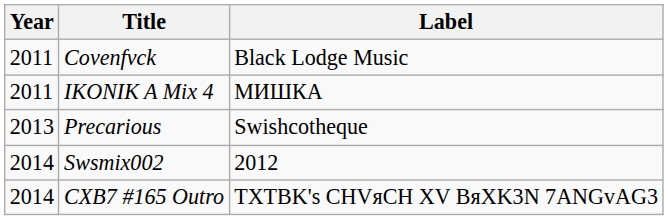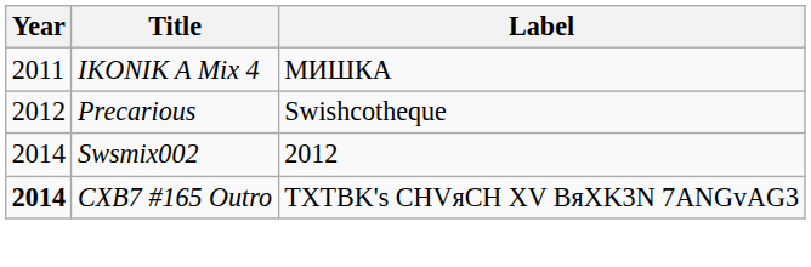- row: 2011 | Covenfvck | Black Lodge Music
Precarious | Year: 2013 -> 2012
CXB7 #165 Outro | Year: normal -> bold
